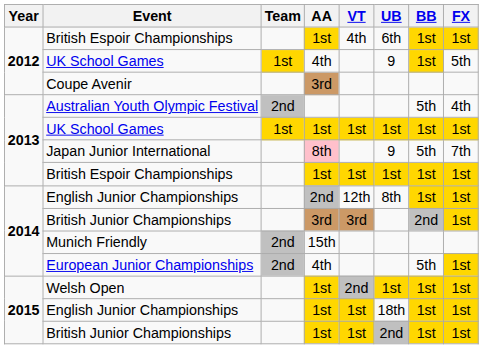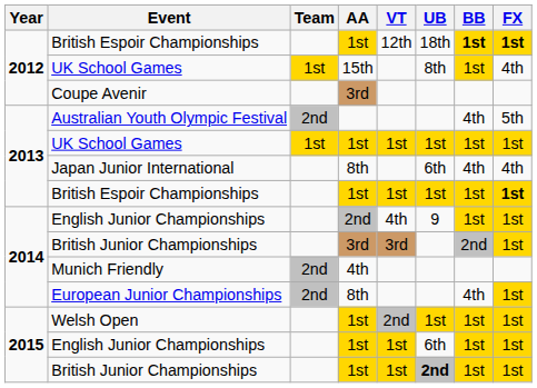2012 / British Espoir Championships | VT: 4th -> 12th
2012 / British Espoir Championships | UB: 6th -> 18th
2012 / British Espoir Championships | BB: normal -> bold
2012 / British Espoir Championships | FX: normal -> bold
2012 / UK School Games | AA: 4th -> 15th
2012 / UK School Games | UB: 9 -> 8th
2012 / UK School Games | FX: 5th -> 4th
Australian Youth Olympic Festival | BB: 5th -> 4th
Australian Youth Olympic Festival | FX: 4th -> 5th
Japan Junior International | AA: pink background -> no background
Japan Junior International | UB: 9 -> 6th
Japan Junior International | BB: 5th -> 4th
Japan Junior International | FX: 7th -> 4th
2013 / British Espoir Championships | FX: normal -> bold
2014 / English Junior Championships | VT: 12th -> 4th
2014 / English Junior Championships | UB: 8th -> 9
Munich Friendly | AA: 15th -> 4th
European Junior Championships | AA: 4th -> 8th
European Junior Championships | BB: 5th -> 4th
2015 / English Junior Championships | UB: 18th -> 6th
2015 / British Junior Championships | UB: normal -> bold
